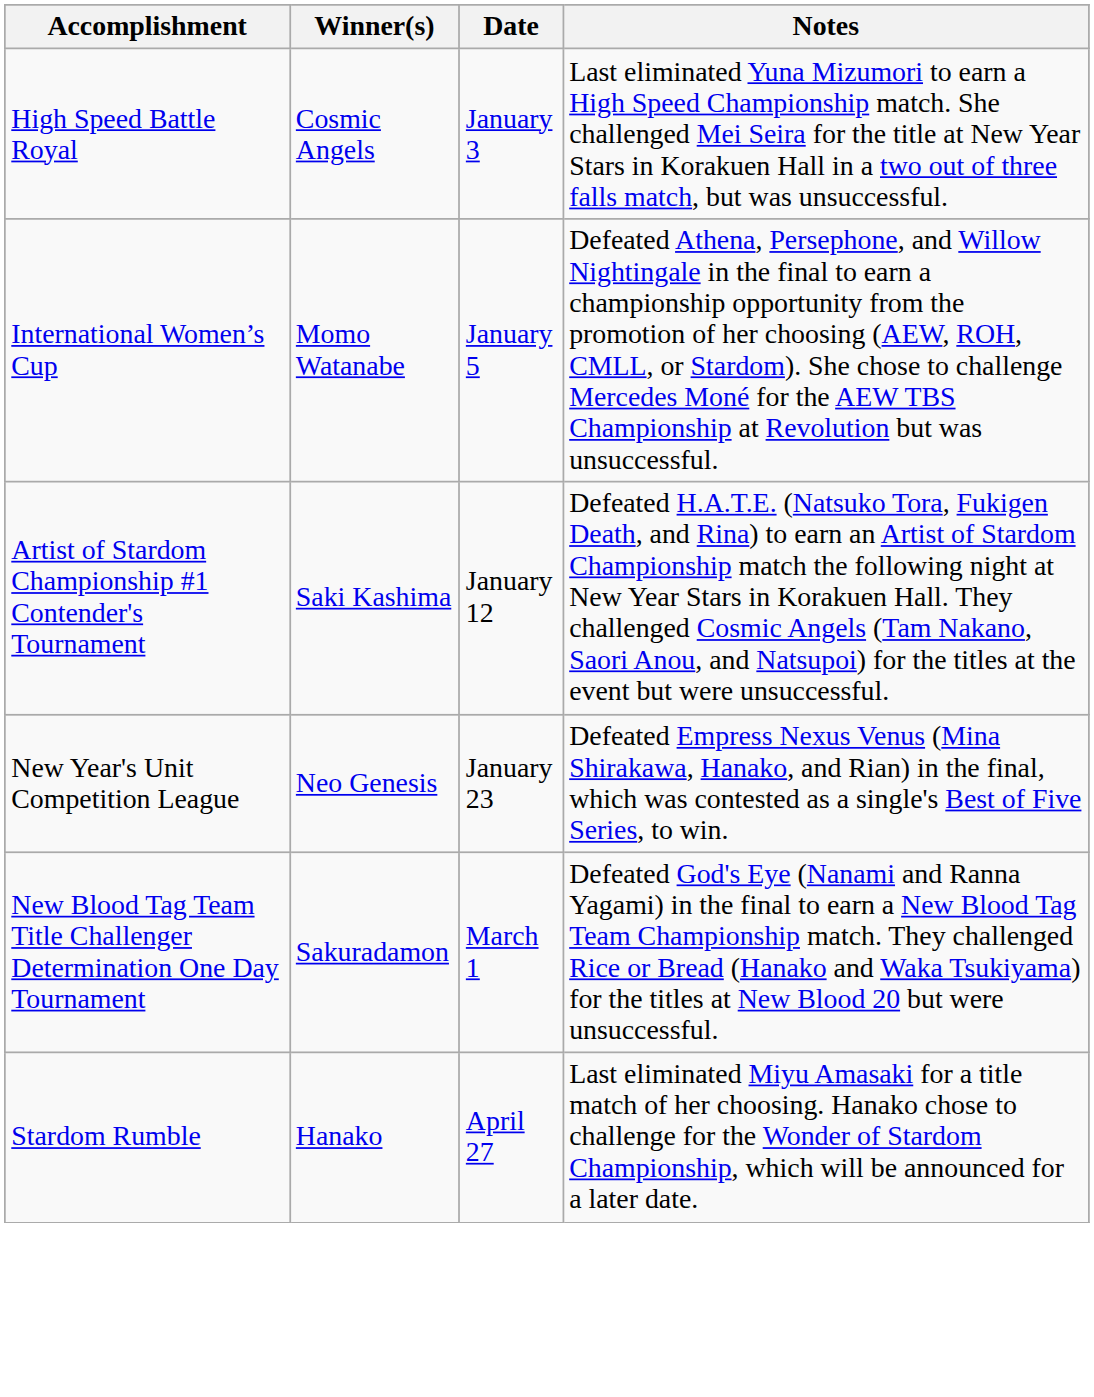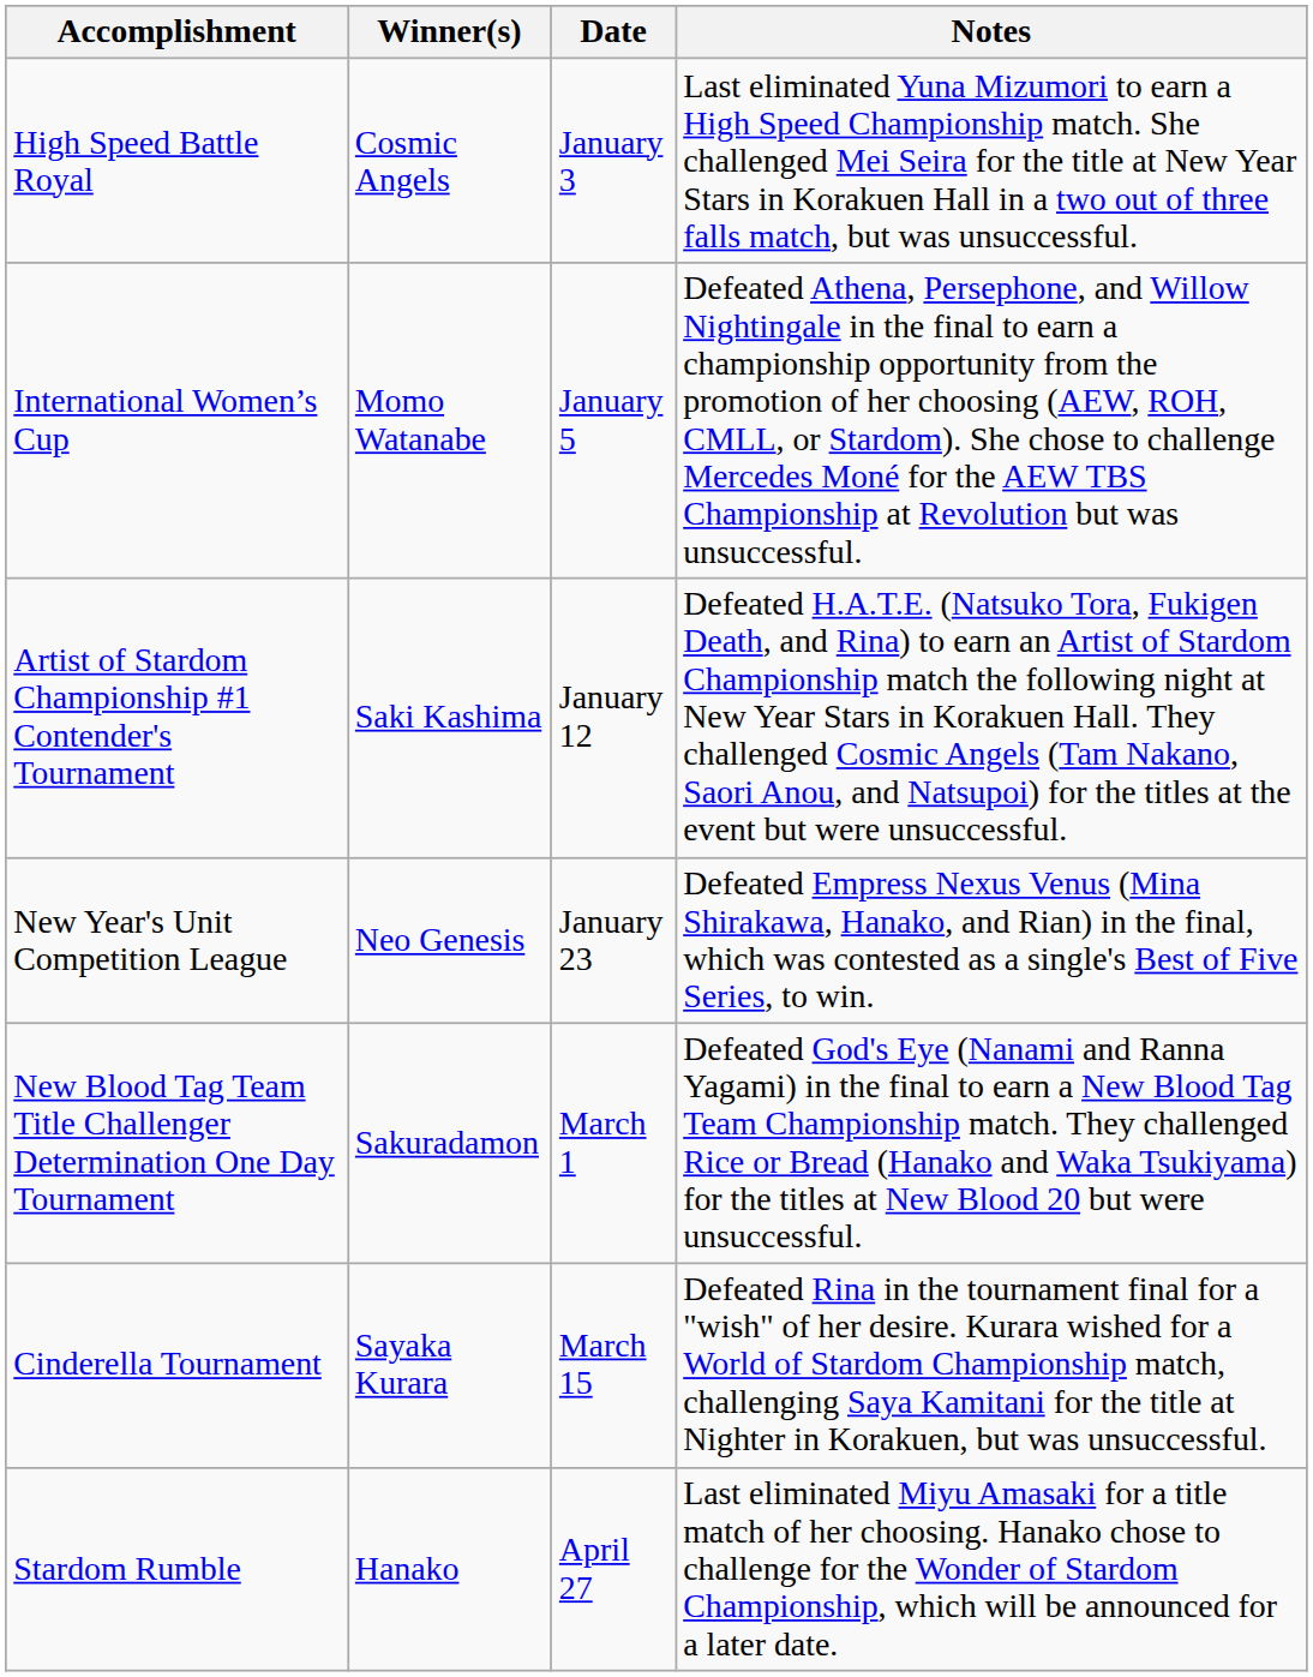+ row: Cinderella Tournament | Sayaka Kurara | March 15 | Defeated Rina in the tournament final for a "wish" of her desire. Kurara wished for a World of Stardom Championship match, challenging Saya Kamitani for the title at Nighter in Korakuen, but was unsuccessful.
